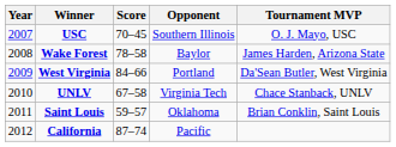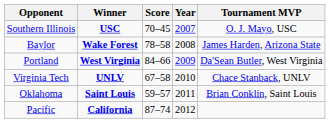columns swapped: Year <-> Opponent
